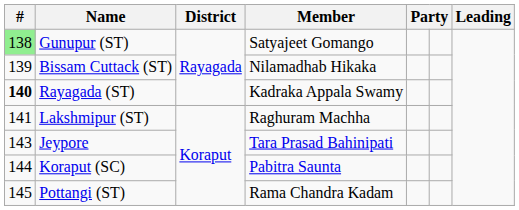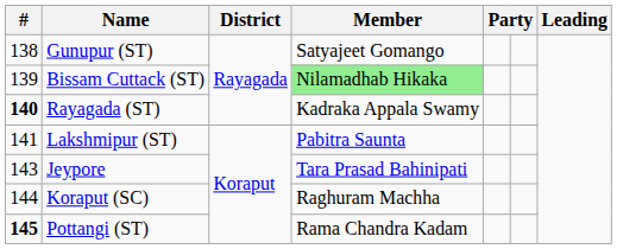Gunupur (ST) | #: lightgreen background -> no background
Bissam Cuttack (ST) | Member: no background -> lightgreen background
Lakshmipur (ST) | Member: Raghuram Machha -> Pabitra Saunta
Koraput (SC) | Member: Pabitra Saunta -> Raghuram Machha
Pottangi (ST) | #: normal -> bold
